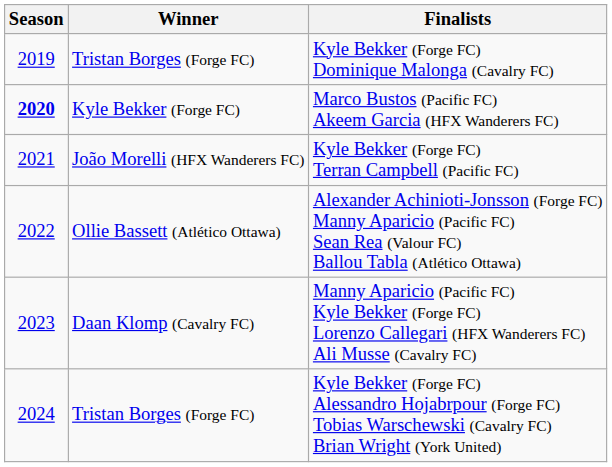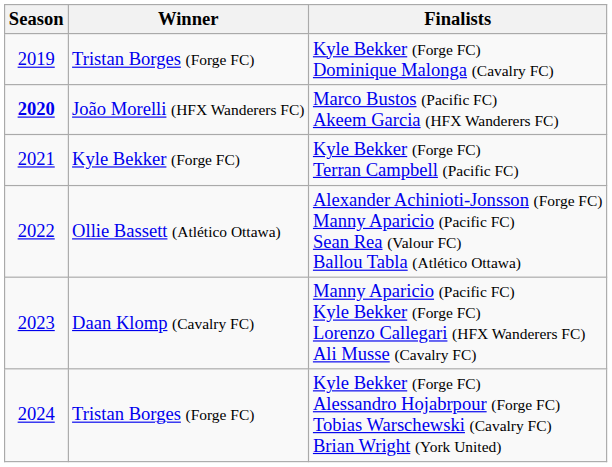Marco Bustos (Pacific FC) Akeem Garcia (HFX Wanderers FC) | Winner: Kyle Bekker (Forge FC) -> João Morelli (HFX Wanderers FC)
Kyle Bekker (Forge FC) Terran Campbell (Pacific FC) | Winner: João Morelli (HFX Wanderers FC) -> Kyle Bekker (Forge FC)
